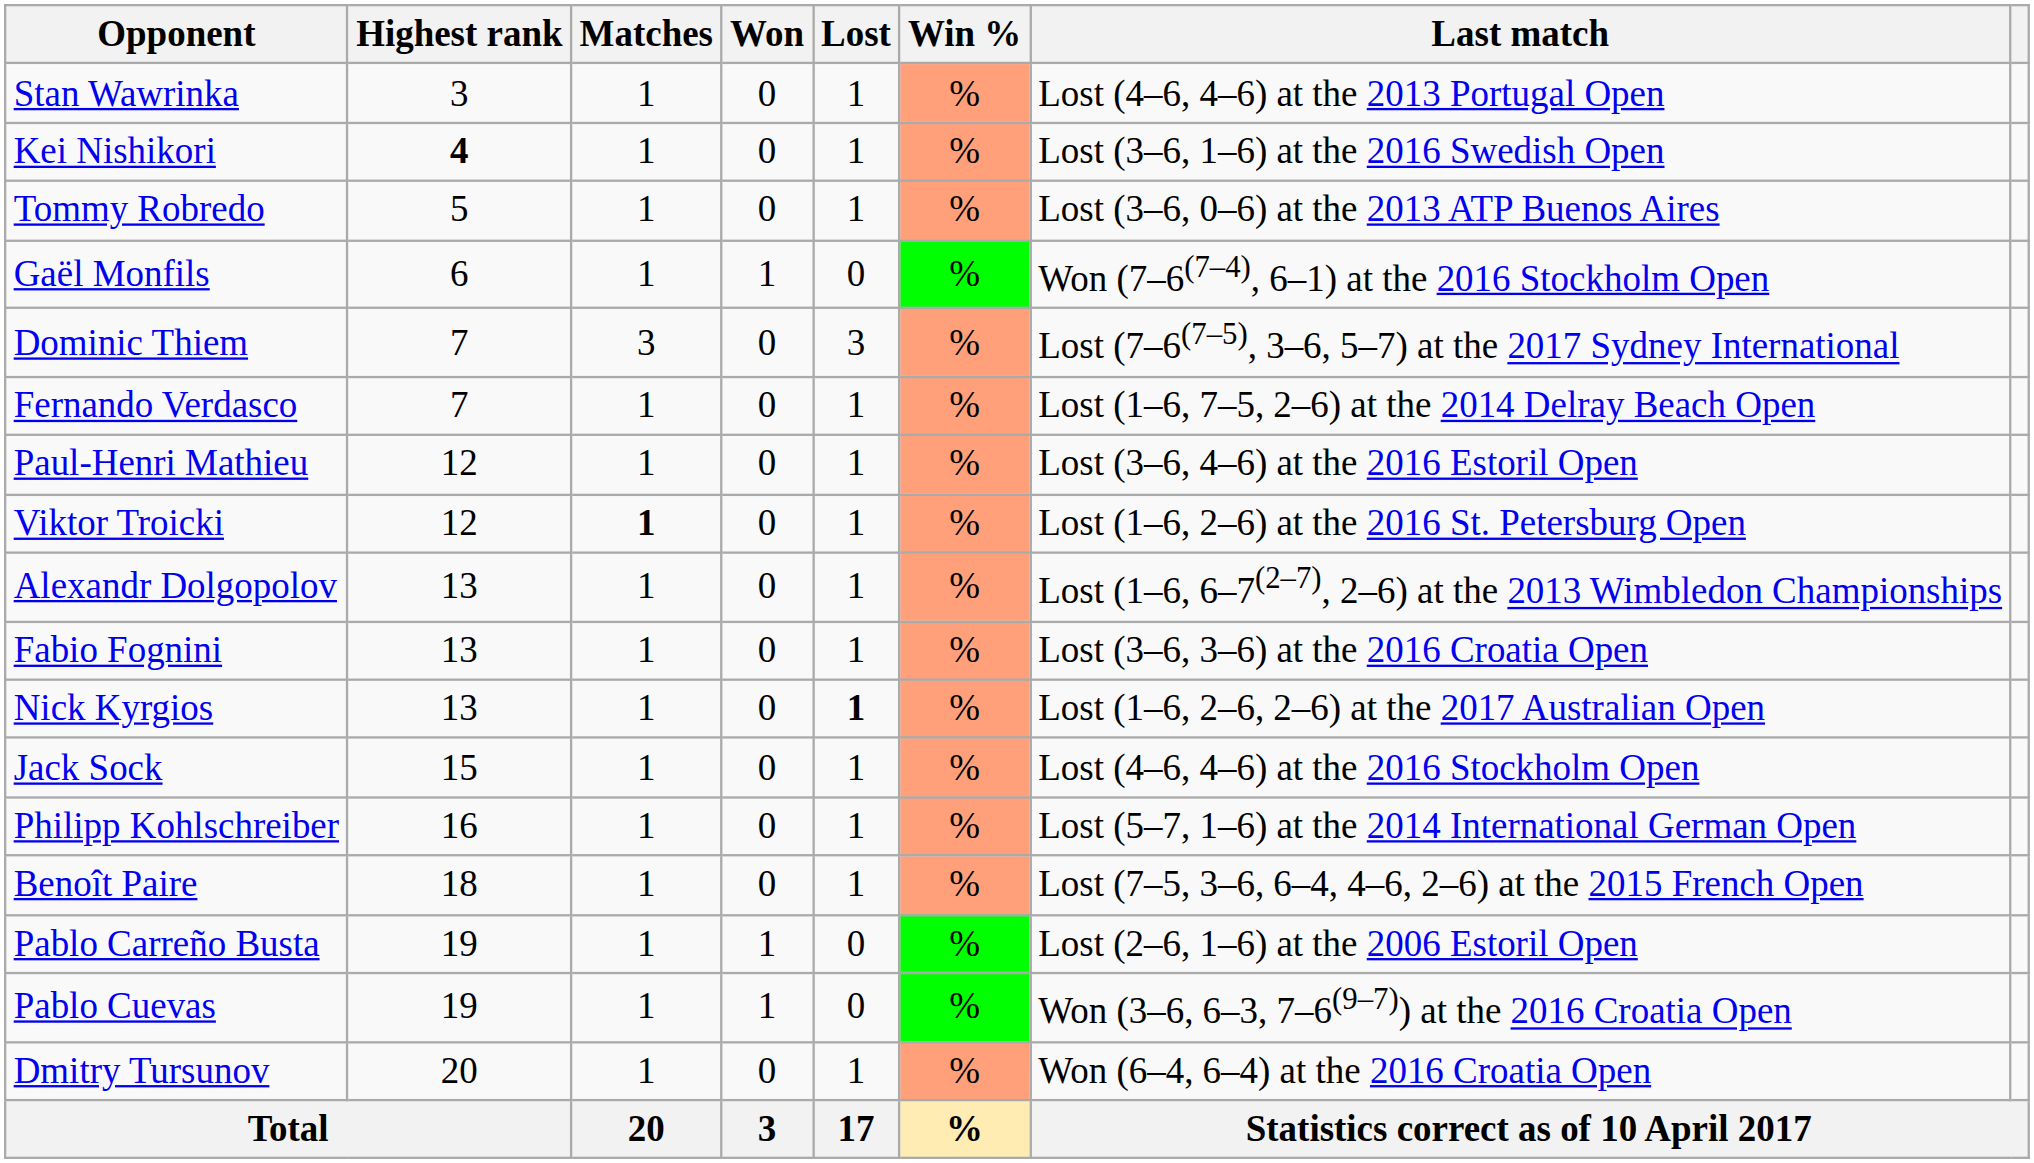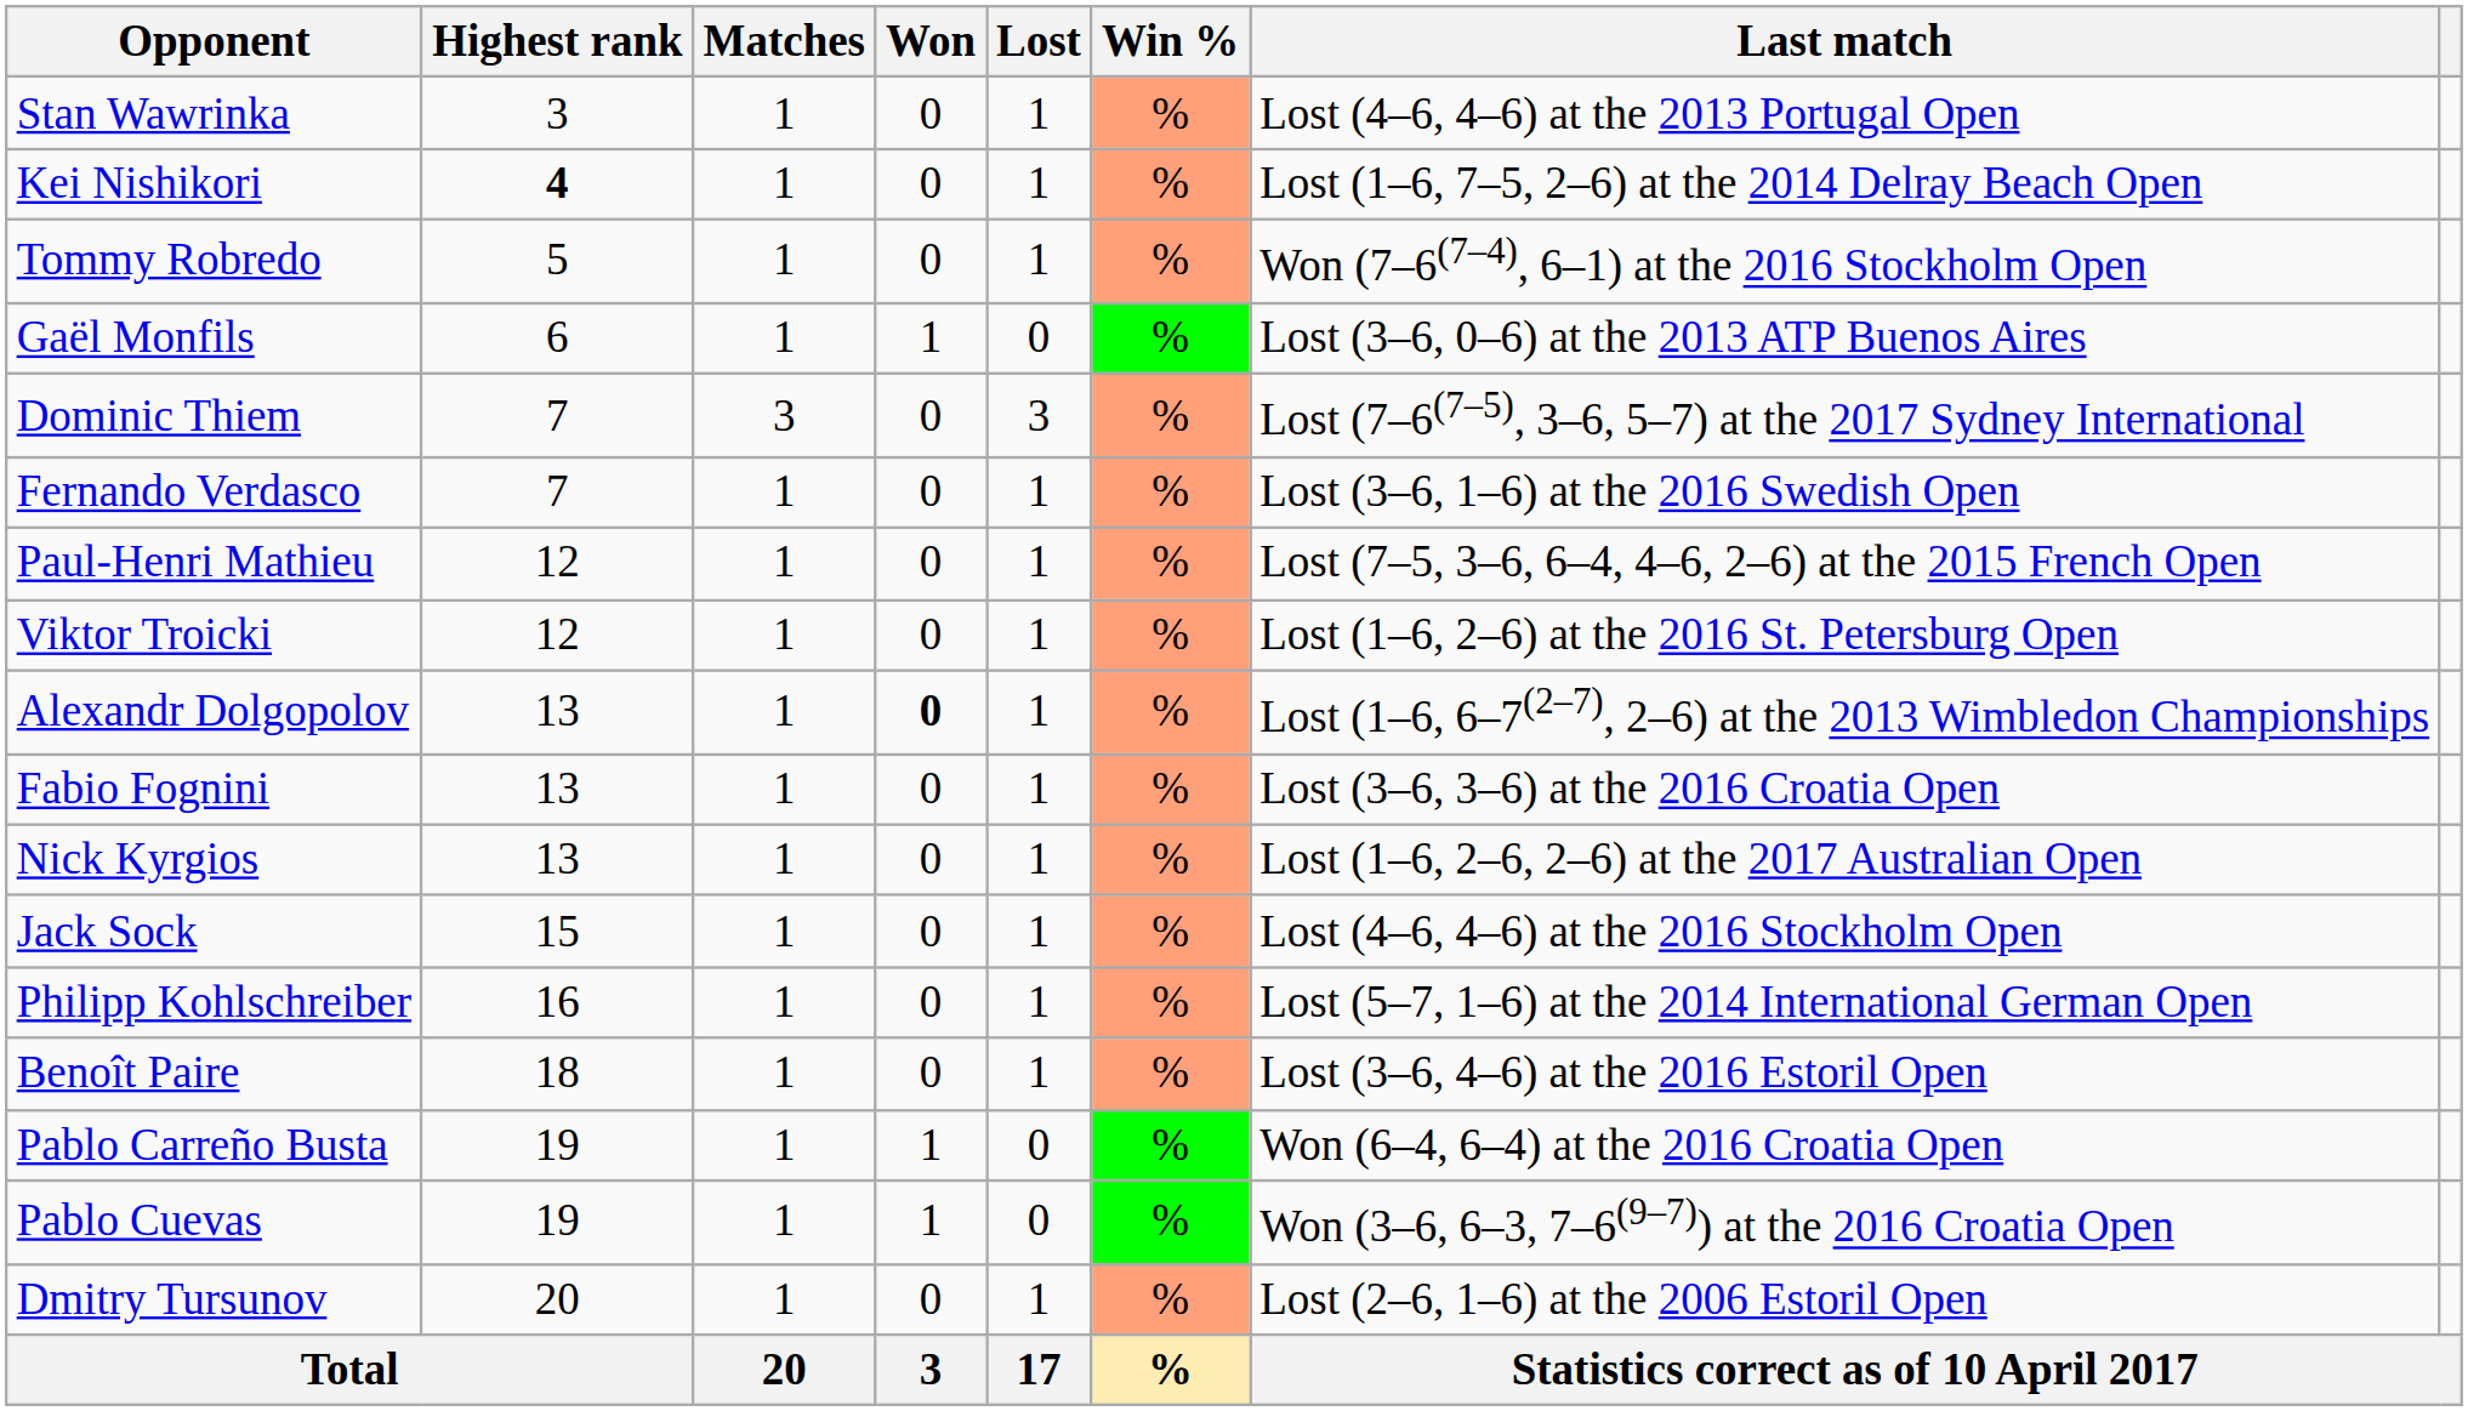Kei Nishikori | Last match: Lost (3–6, 1–6) at the 2016 Swedish Open -> Lost (1–6, 7–5, 2–6) at the 2014 Delray Beach Open
Tommy Robredo | Last match: Lost (3–6, 0–6) at the 2013 ATP Buenos Aires -> Won (7–6(7–4), 6–1) at the 2016 Stockholm Open
Gaël Monfils | Last match: Won (7–6(7–4), 6–1) at the 2016 Stockholm Open -> Lost (3–6, 0–6) at the 2013 ATP Buenos Aires
Fernando Verdasco | Last match: Lost (1–6, 7–5, 2–6) at the 2014 Delray Beach Open -> Lost (3–6, 1–6) at the 2016 Swedish Open
Paul-Henri Mathieu | Last match: Lost (3–6, 4–6) at the 2016 Estoril Open -> Lost (7–5, 3–6, 6–4, 4–6, 2–6) at the 2015 French Open
Viktor Troicki | Matches: bold -> normal
Alexandr Dolgopolov | Won: normal -> bold
Nick Kyrgios | Lost: bold -> normal
Benoît Paire | Last match: Lost (7–5, 3–6, 6–4, 4–6, 2–6) at the 2015 French Open -> Lost (3–6, 4–6) at the 2016 Estoril Open
Pablo Carreño Busta | Last match: Lost (2–6, 1–6) at the 2006 Estoril Open -> Won (6–4, 6–4) at the 2016 Croatia Open
Dmitry Tursunov | Last match: Won (6–4, 6–4) at the 2016 Croatia Open -> Lost (2–6, 1–6) at the 2006 Estoril Open
